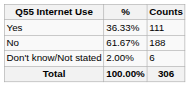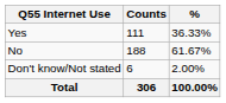columns swapped: Counts <-> %
